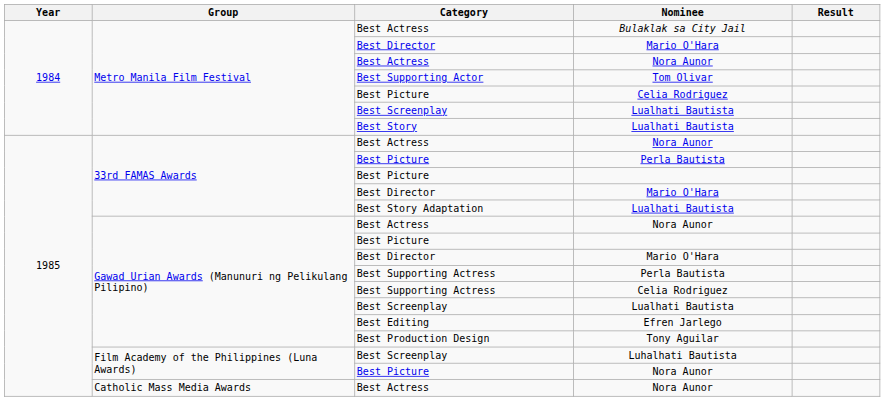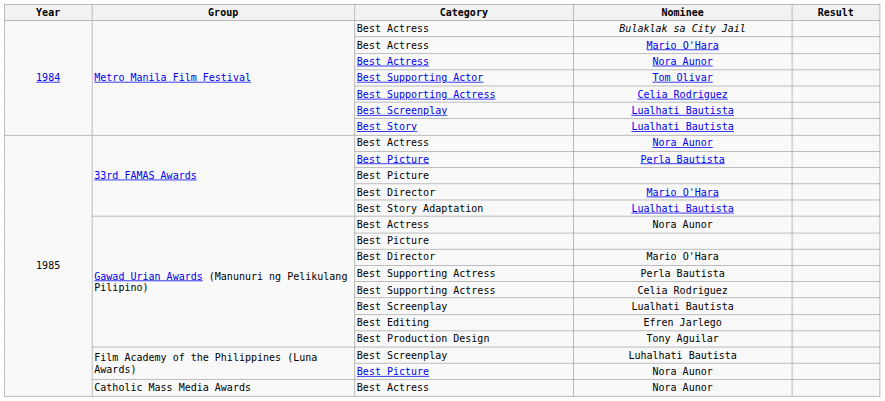Metro Manila Film Festival / Mario O'Hara | Category: Best Director -> Best Actress
Metro Manila Film Festival / Celia Rodriguez | Category: Best Picture -> Best Supporting Actress
